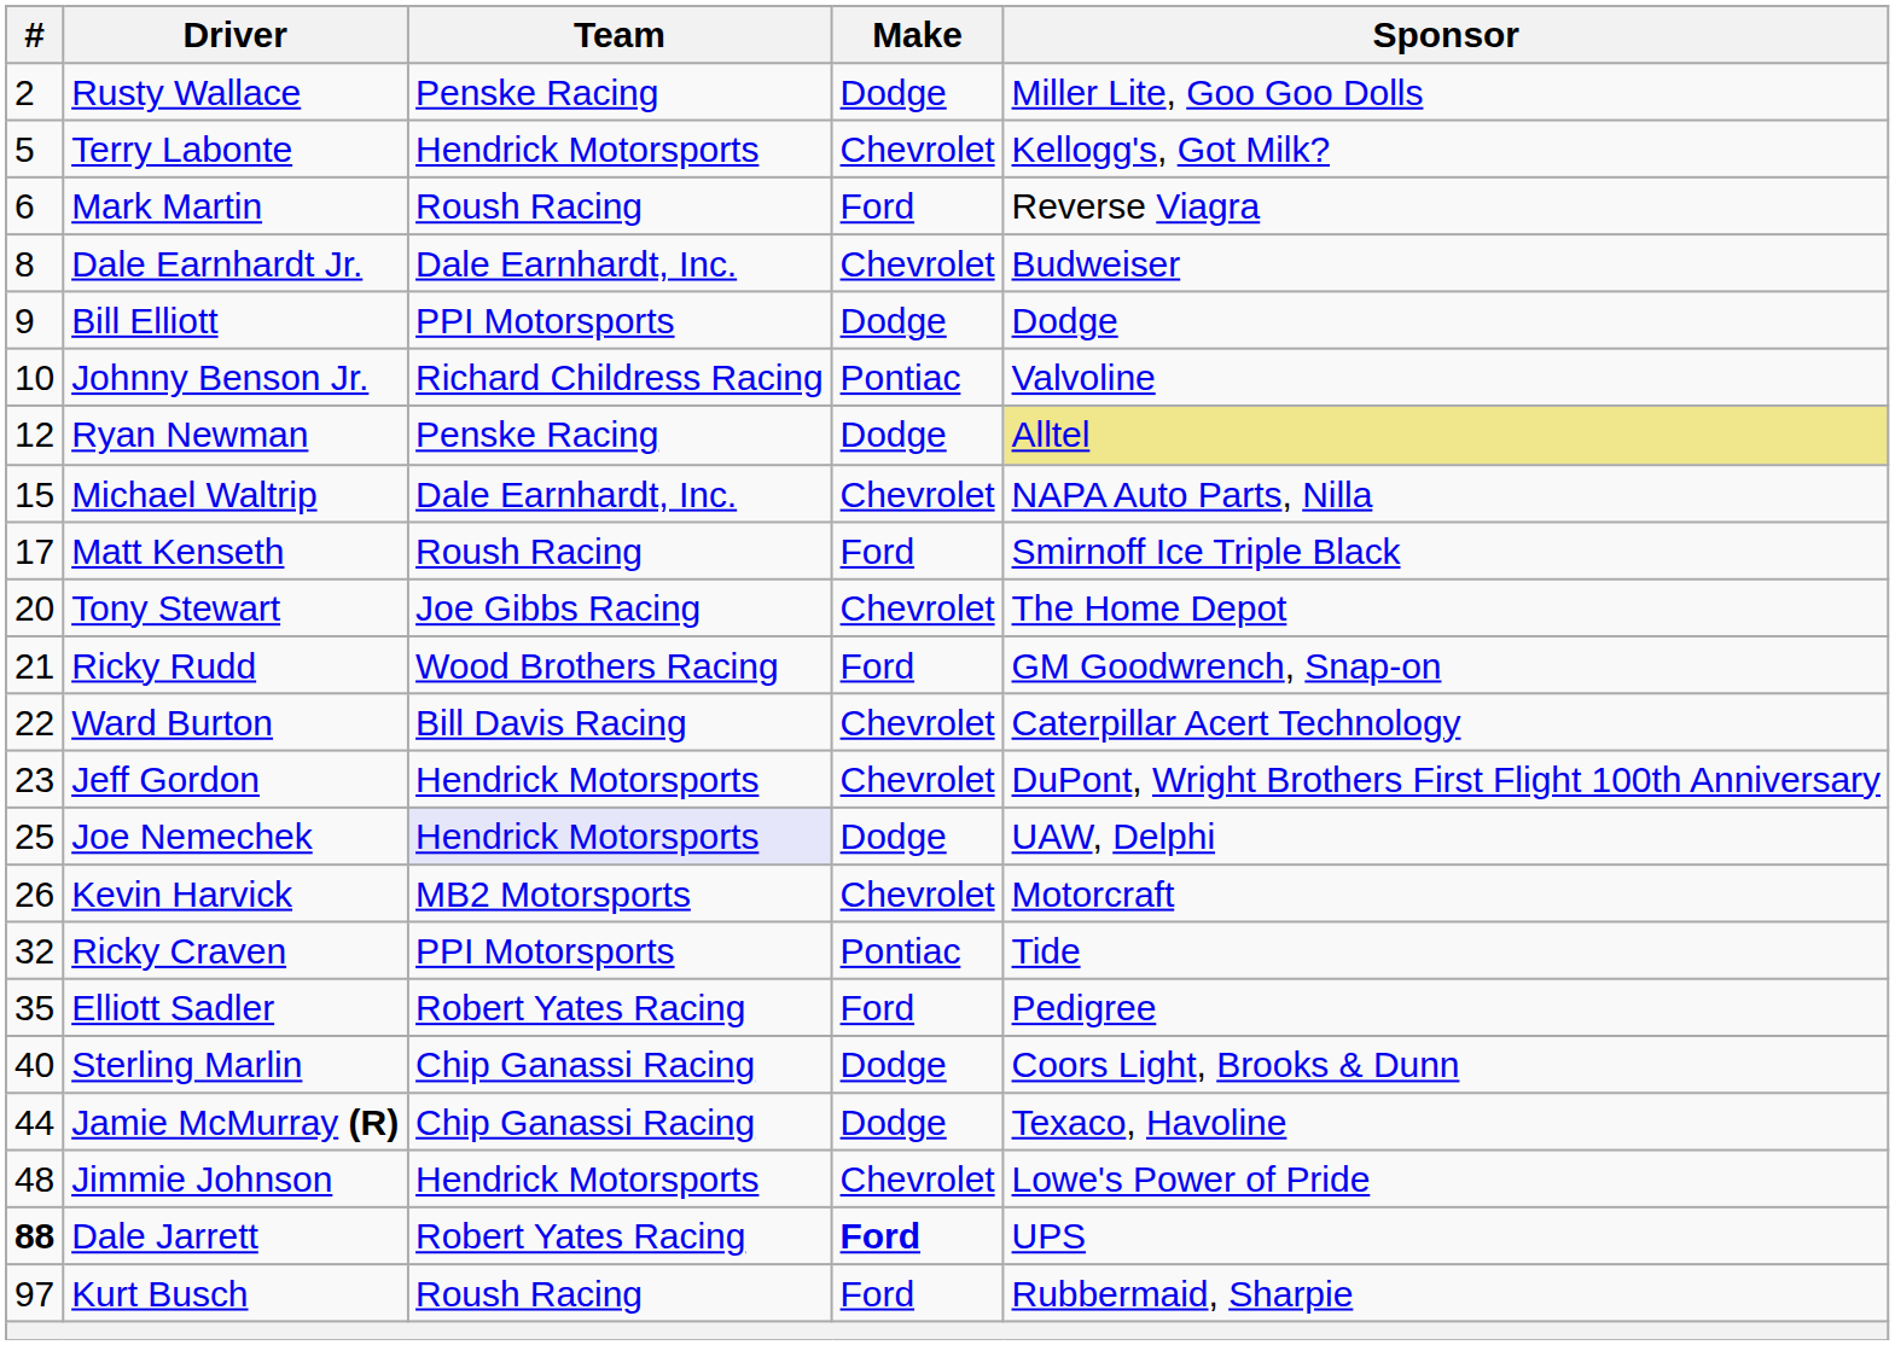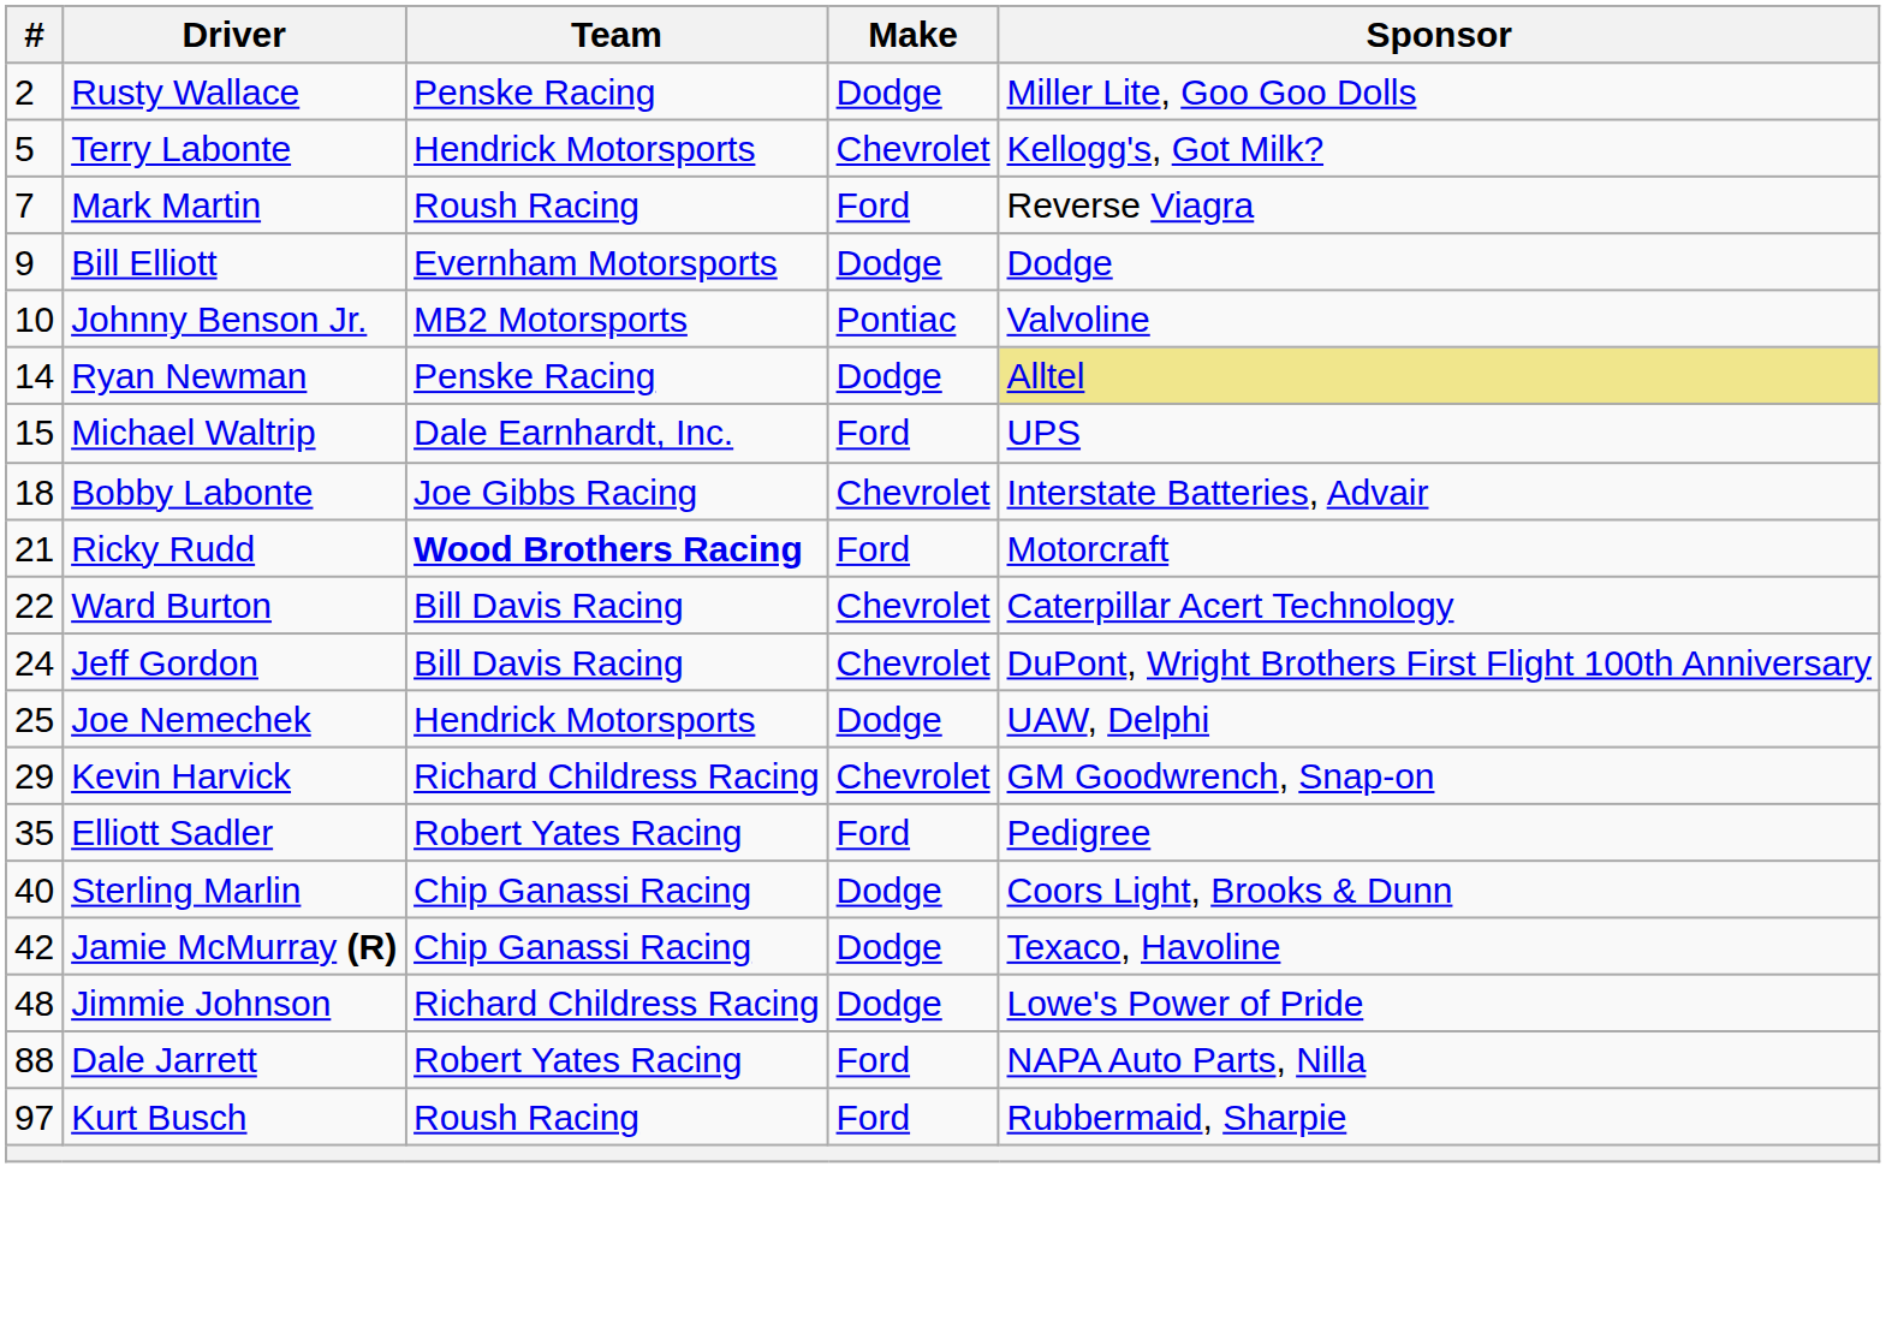Mark Martin | #: 6 -> 7
- row: 8 | Dale Earnhardt Jr. | Dale Earnhardt, Inc. | Chevrolet | Budweiser
Bill Elliott | Team: PPI Motorsports -> Evernham Motorsports
Johnny Benson Jr. | Team: Richard Childress Racing -> MB2 Motorsports
Ryan Newman | #: 12 -> 14
Michael Waltrip | Make: Chevrolet -> Ford
Michael Waltrip | Sponsor: NAPA Auto Parts, Nilla -> UPS
- row: 17 | Matt Kenseth | Roush Racing | Ford | Smirnoff Ice Triple Black
+ row: 18 | Bobby Labonte | Joe Gibbs Racing | Chevrolet | Interstate Batteries, Advair
- row: 20 | Tony Stewart | Joe Gibbs Racing | Chevrolet | The Home Depot
Ricky Rudd | Team: normal -> bold
Ricky Rudd | Sponsor: GM Goodwrench, Snap-on -> Motorcraft
Jeff Gordon | #: 23 -> 24
Jeff Gordon | Team: Hendrick Motorsports -> Bill Davis Racing
Joe Nemechek | Team: lavender background -> no background
Kevin Harvick | #: 26 -> 29
Kevin Harvick | Team: MB2 Motorsports -> Richard Childress Racing
Kevin Harvick | Sponsor: Motorcraft -> GM Goodwrench, Snap-on
- row: 32 | Ricky Craven | PPI Motorsports | Pontiac | Tide
Jamie McMurray (R) | #: 44 -> 42
Jimmie Johnson | Team: Hendrick Motorsports -> Richard Childress Racing
Jimmie Johnson | Make: Chevrolet -> Dodge
Dale Jarrett | #: bold -> normal
Dale Jarrett | Make: bold -> normal
Dale Jarrett | Sponsor: UPS -> NAPA Auto Parts, Nilla
